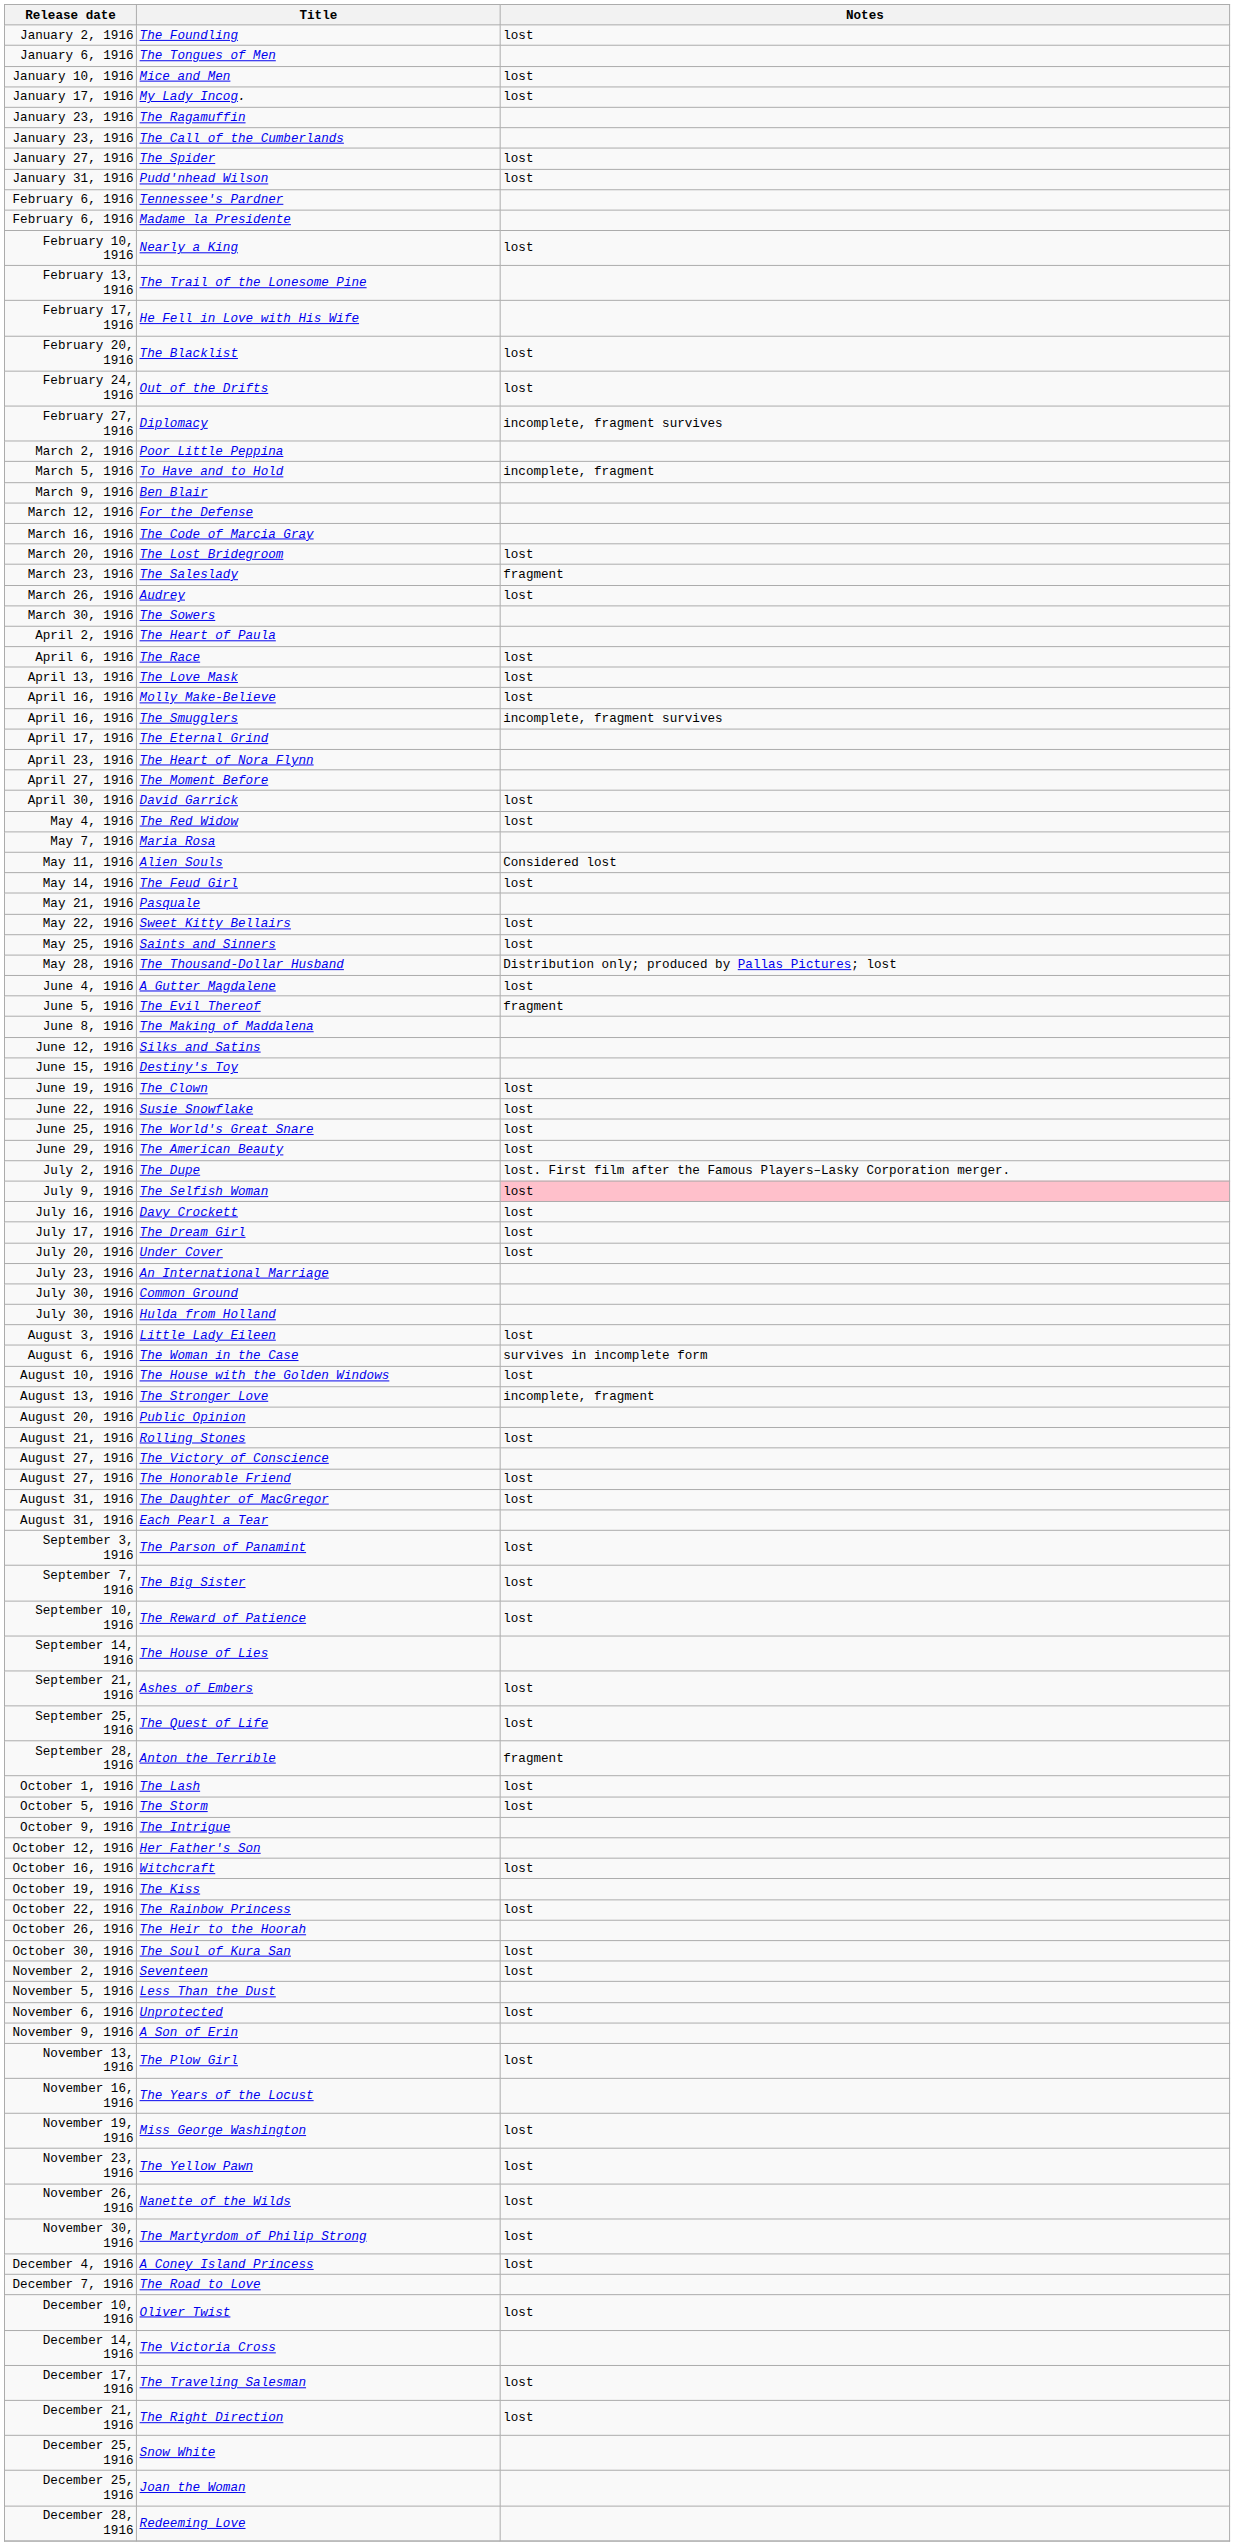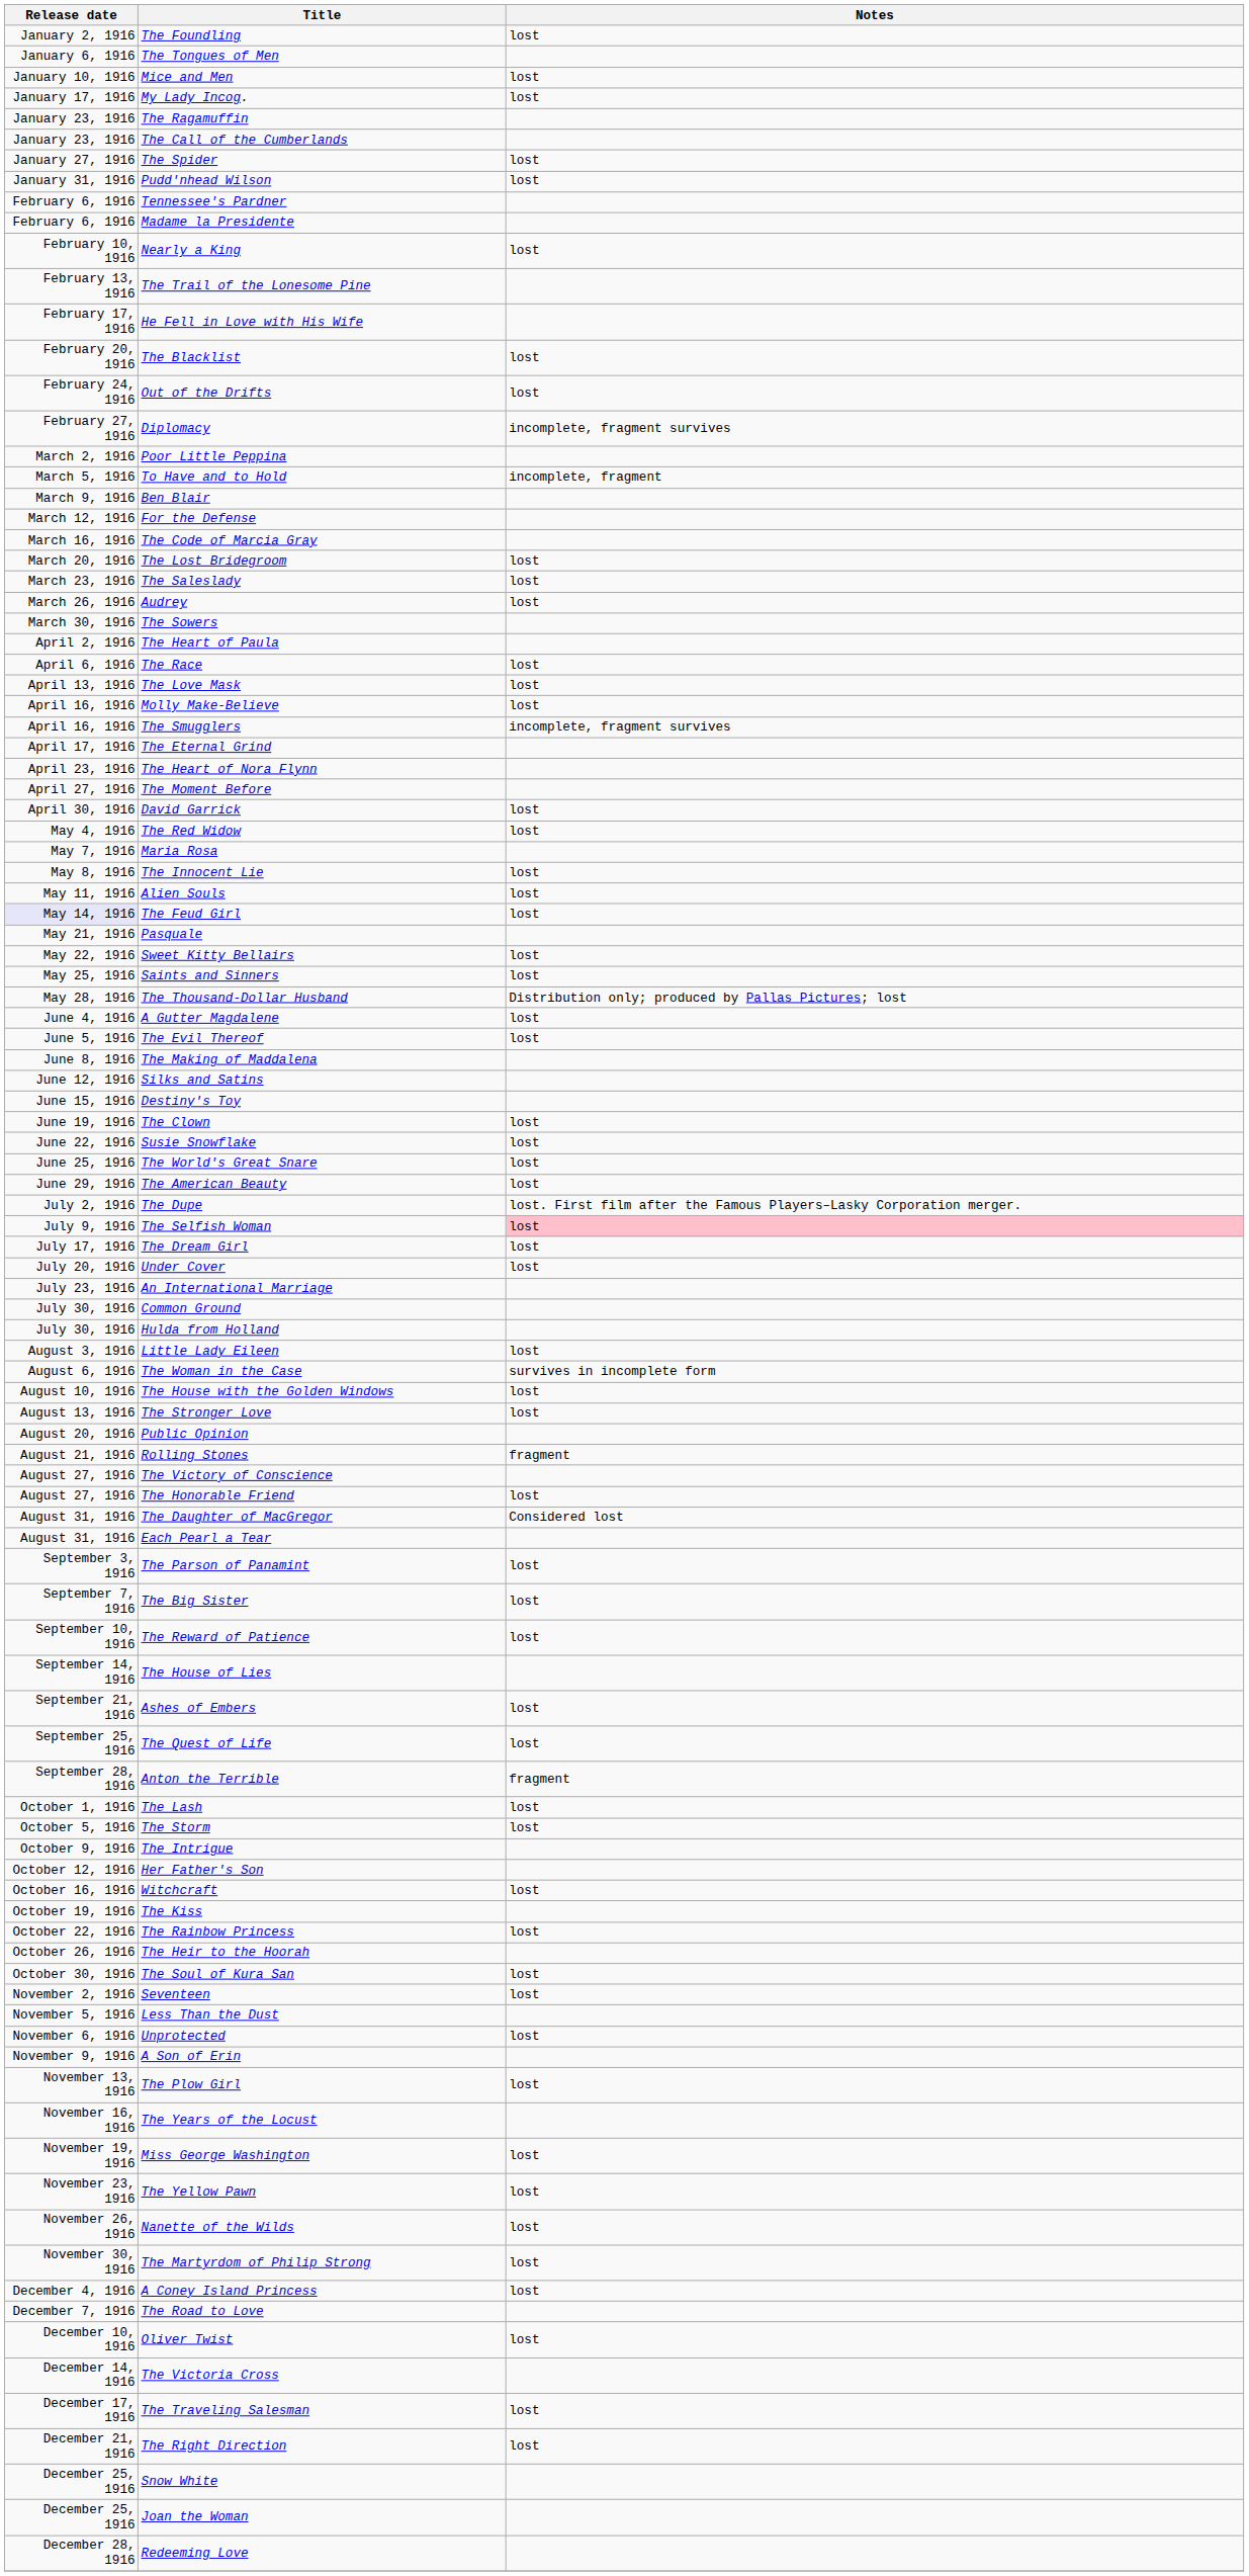The Saleslady | Notes: fragment -> lost
+ row: May 8, 1916 | The Innocent Lie | lost
Alien Souls | Notes: Considered lost -> lost
The Feud Girl | Release date: no background -> lavender background
The Evil Thereof | Notes: fragment -> lost
- row: July 16, 1916 | Davy Crockett | lost
The Stronger Love | Notes: incomplete, fragment -> lost
Rolling Stones | Notes: lost -> fragment
The Daughter of MacGregor | Notes: lost -> Considered lost
